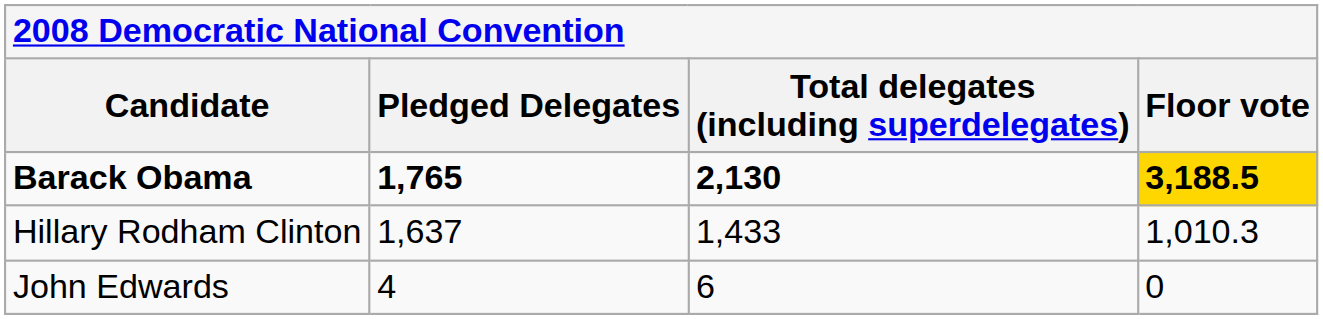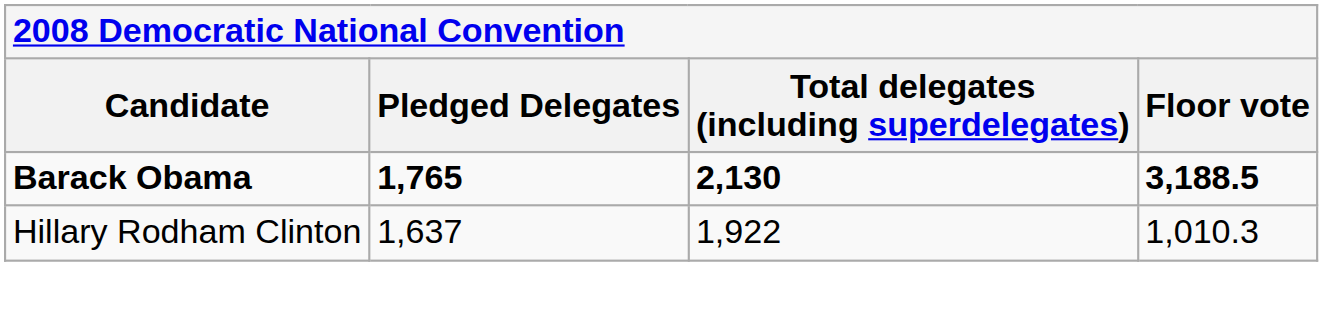Barack Obama | Floor vote: gold background -> no background
Hillary Rodham Clinton | Total delegates (including superdelegates): 1,433 -> 1,922
- row: John Edwards | 4 | 6 | 0
